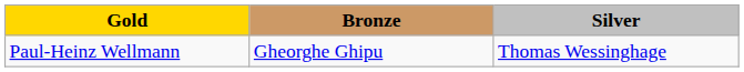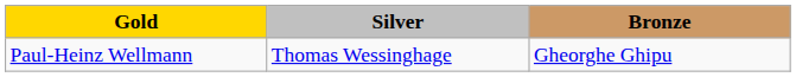columns swapped: Silver <-> Bronze
